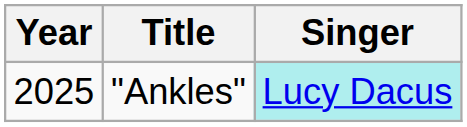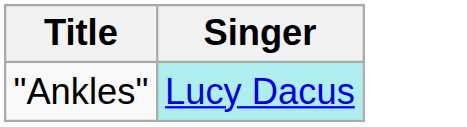- column: Year | 2025
